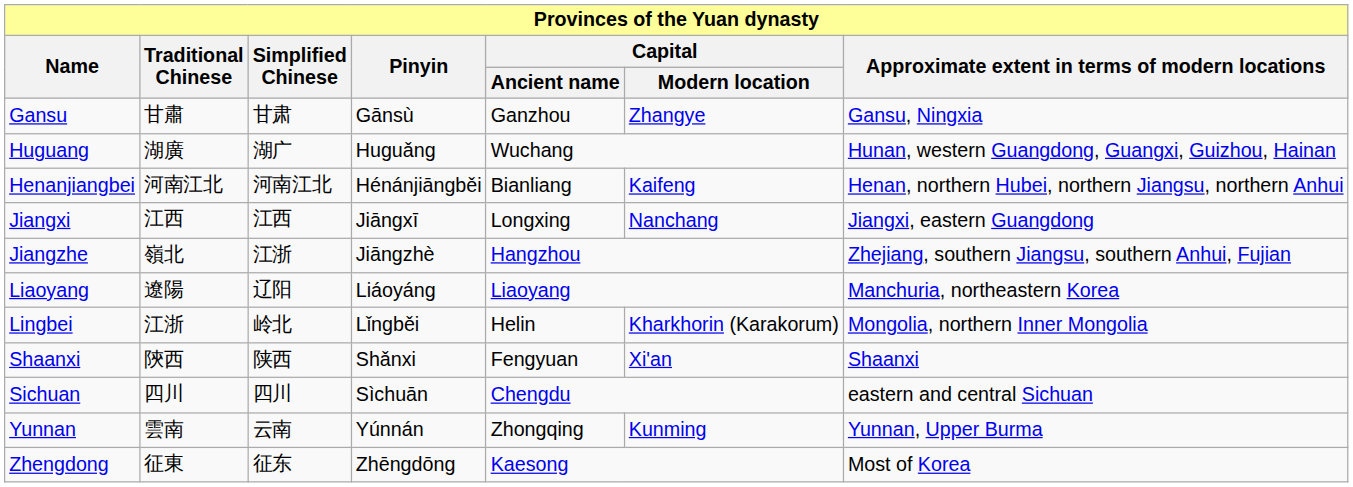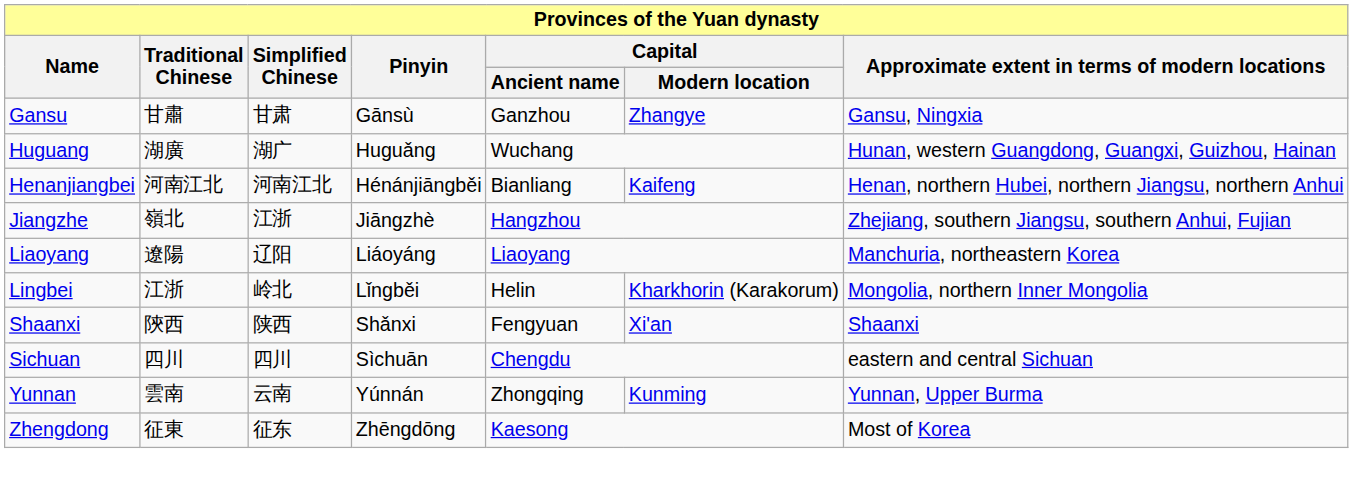- row: Jiangxi | 江西 | 江西 | Jiāngxī | Longxing | Nanchang | Jiangxi, eastern Guangdong
